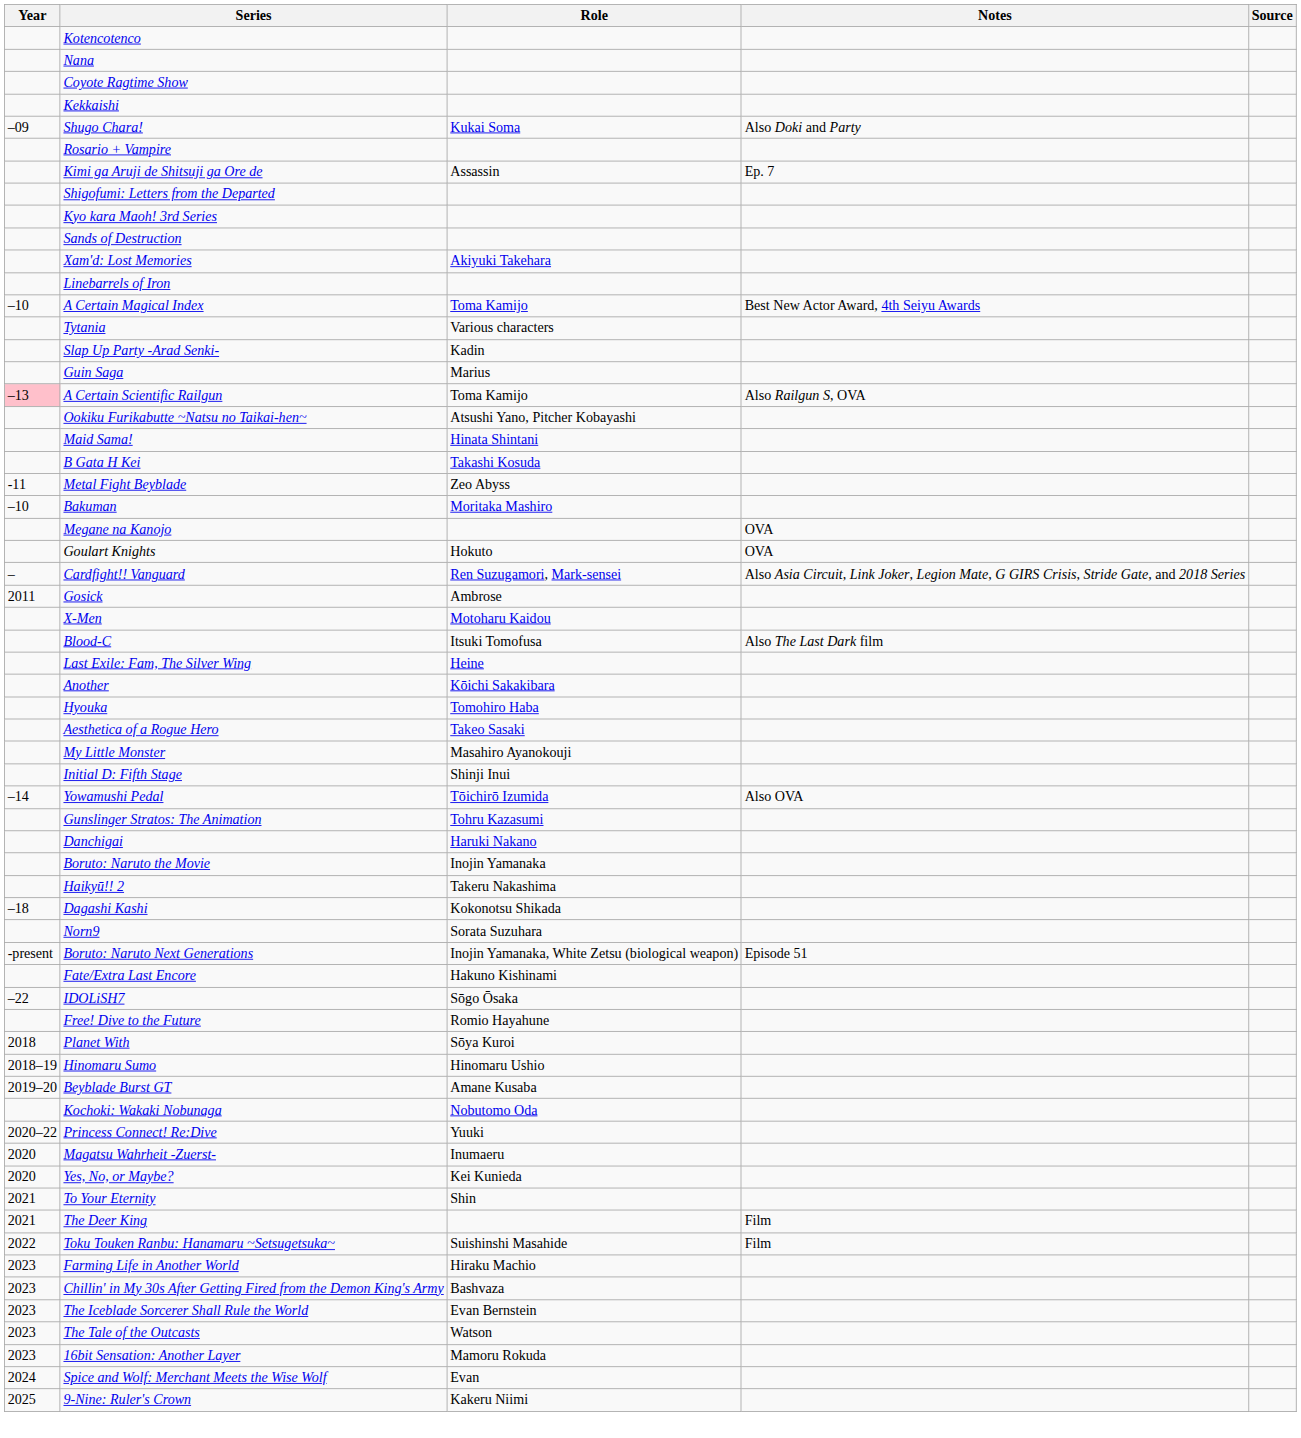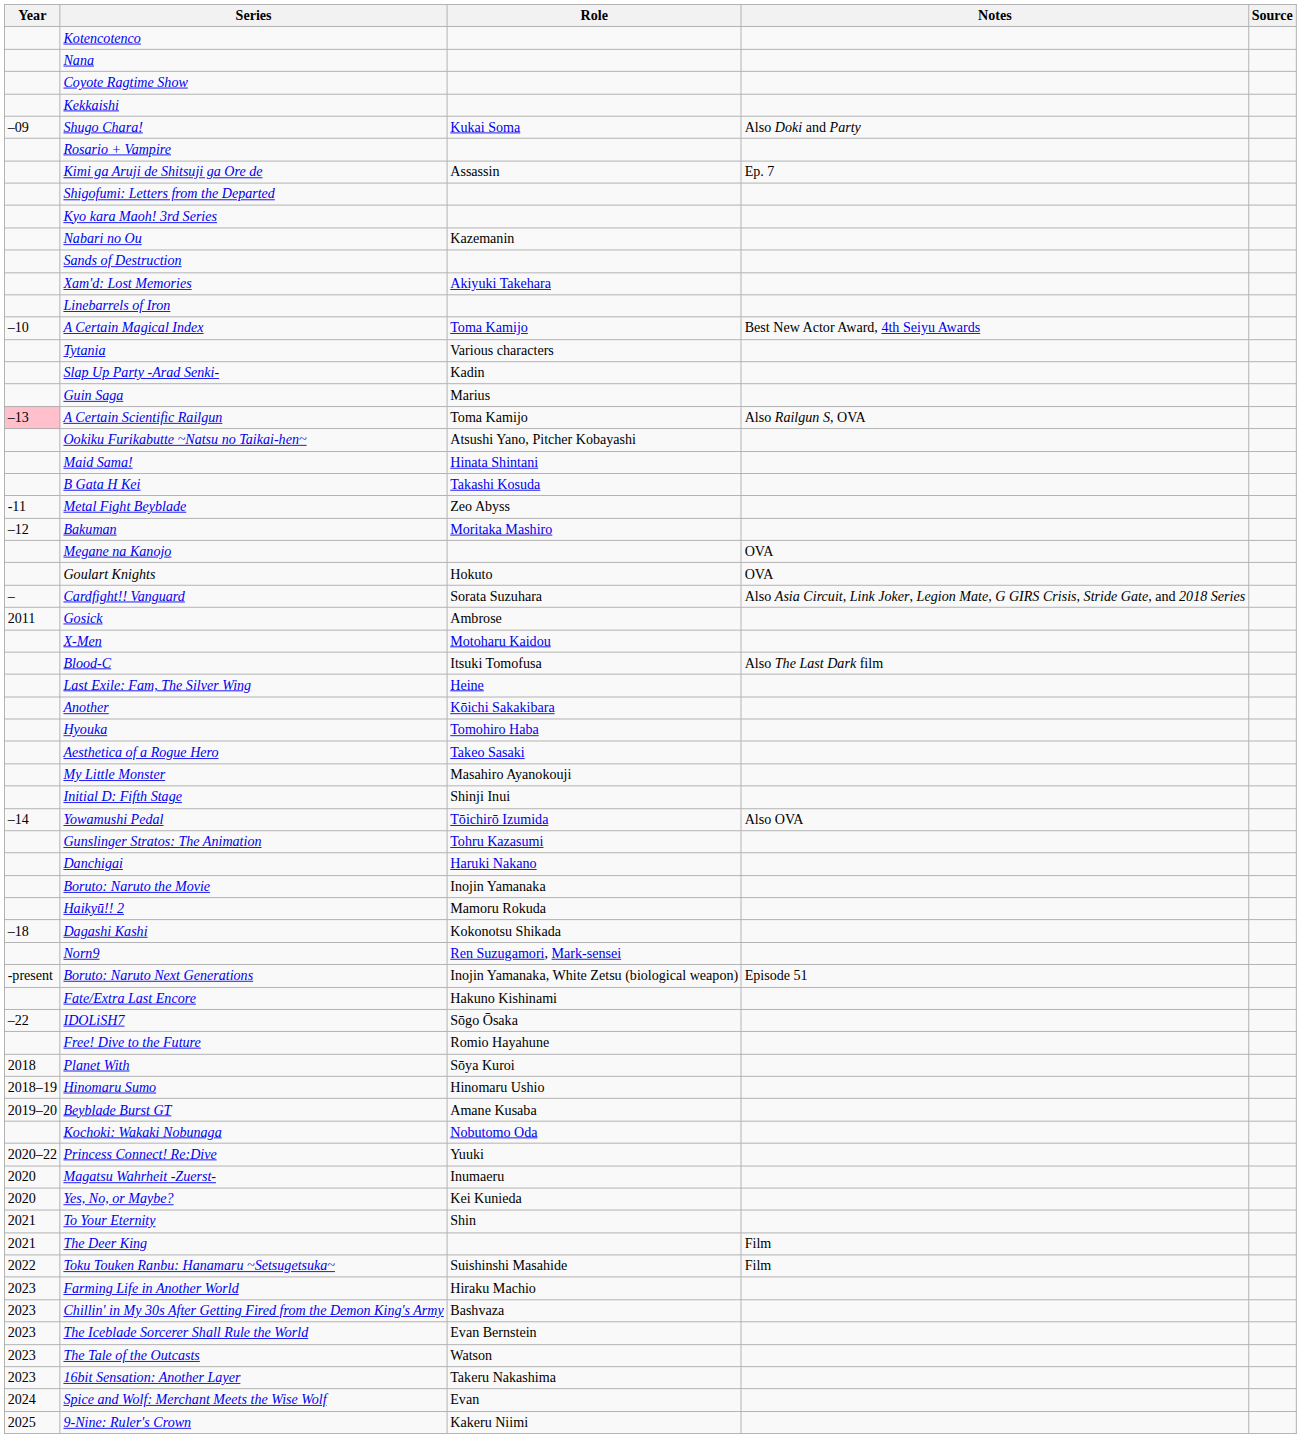+ row: Nabari no Ou | Kazemanin
Bakuman | Year: –10 -> –12
Cardfight!! Vanguard | Role: Ren Suzugamori, Mark-sensei -> Sorata Suzuhara
Haikyū!! 2 | Role: Takeru Nakashima -> Mamoru Rokuda
Norn9 | Role: Sorata Suzuhara -> Ren Suzugamori, Mark-sensei
16bit Sensation: Another Layer | Role: Mamoru Rokuda -> Takeru Nakashima
